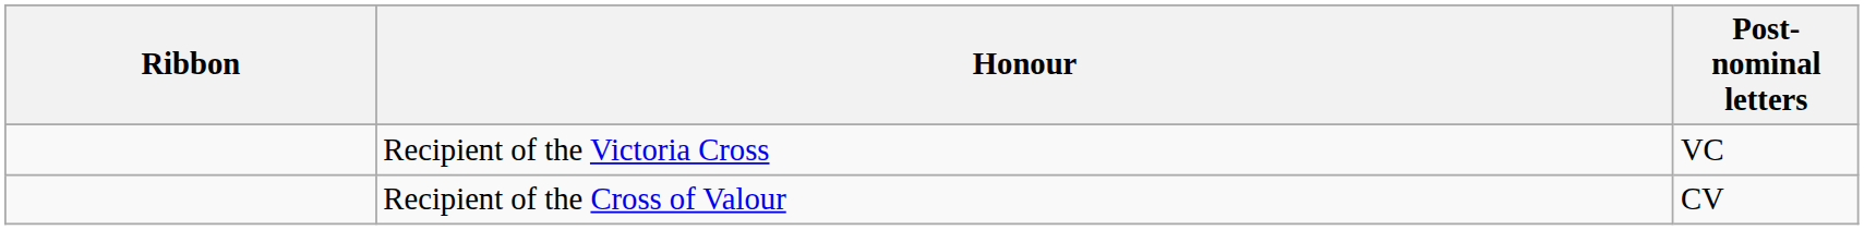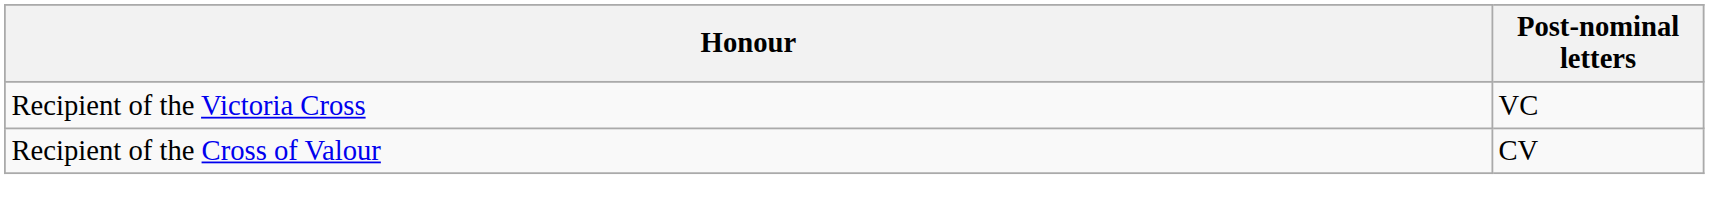- column: Ribbon
